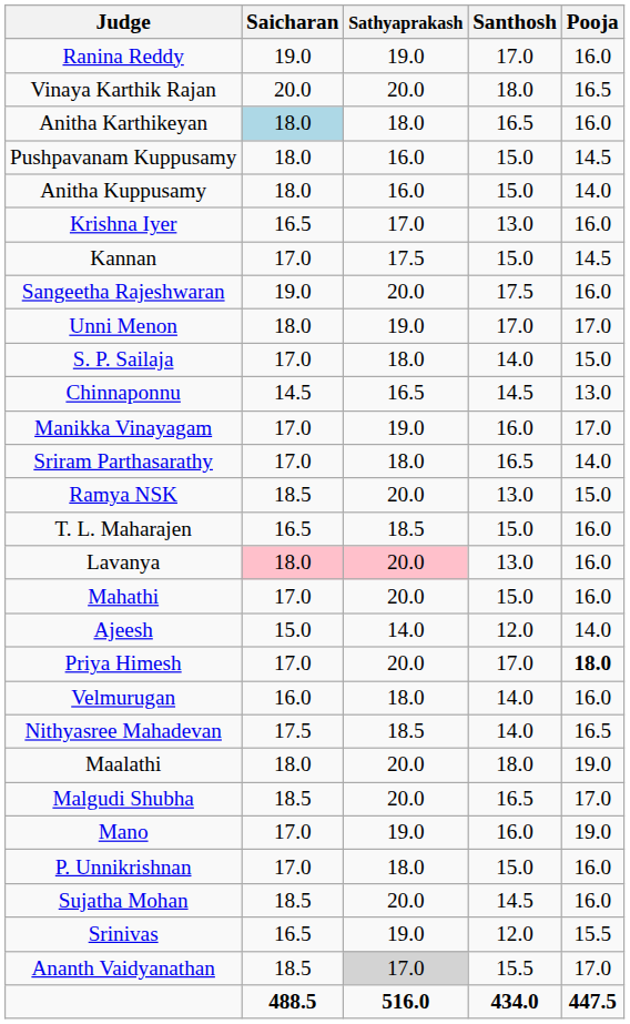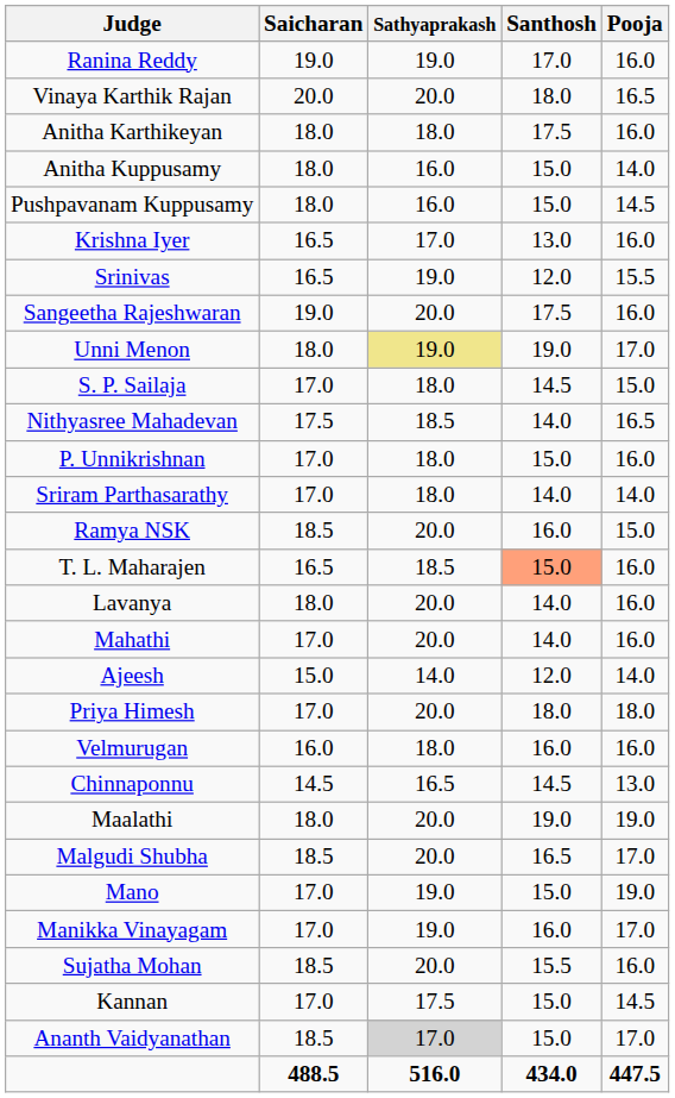Anitha Karthikeyan | Saicharan: lightblue background -> no background
Anitha Karthikeyan | Santhosh: 16.5 -> 17.5
rows swapped: Pushpavanam Kuppusamy <-> Anitha Kuppusamy
rows swapped: Kannan <-> Srinivas
Unni Menon | Sathyaprakash: no background -> khaki background
Unni Menon | Santhosh: 17.0 -> 19.0
S. P. Sailaja | Santhosh: 14.0 -> 14.5
rows swapped: Nithyasree Mahadevan <-> Chinnaponnu
rows swapped: Manikka Vinayagam <-> P. Unnikrishnan
Sriram Parthasarathy | Santhosh: 16.5 -> 14.0
Ramya NSK | Santhosh: 13.0 -> 16.0
T. L. Maharajen | Santhosh: no background -> lightsalmon background
Lavanya | Saicharan: pink background -> no background
Lavanya | Sathyaprakash: pink background -> no background
Lavanya | Santhosh: 13.0 -> 14.0
Mahathi | Santhosh: 15.0 -> 14.0
Priya Himesh | Santhosh: 17.0 -> 18.0
Priya Himesh | Pooja: bold -> normal
Velmurugan | Santhosh: 14.0 -> 16.0
Maalathi | Santhosh: 18.0 -> 19.0
Mano | Santhosh: 16.0 -> 15.0
Sujatha Mohan | Santhosh: 14.5 -> 15.5
Ananth Vaidyanathan | Santhosh: 15.5 -> 15.0
